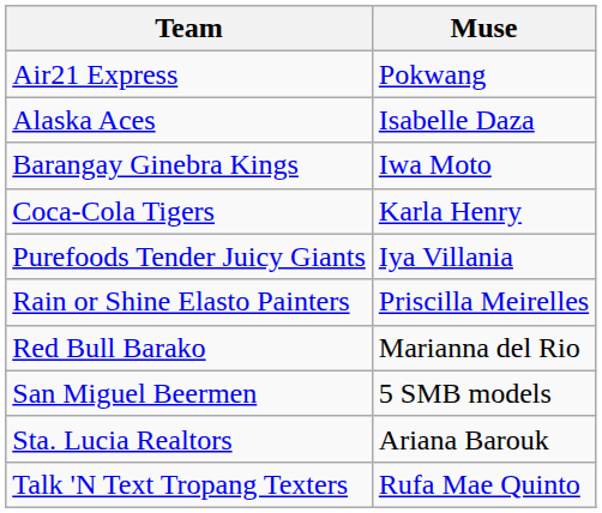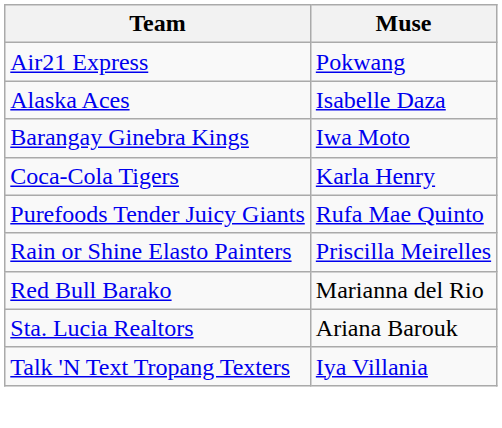Purefoods Tender Juicy Giants | Muse: Iya Villania -> Rufa Mae Quinto
- row: San Miguel Beermen | 5 SMB models
Talk 'N Text Tropang Texters | Muse: Rufa Mae Quinto -> Iya Villania
